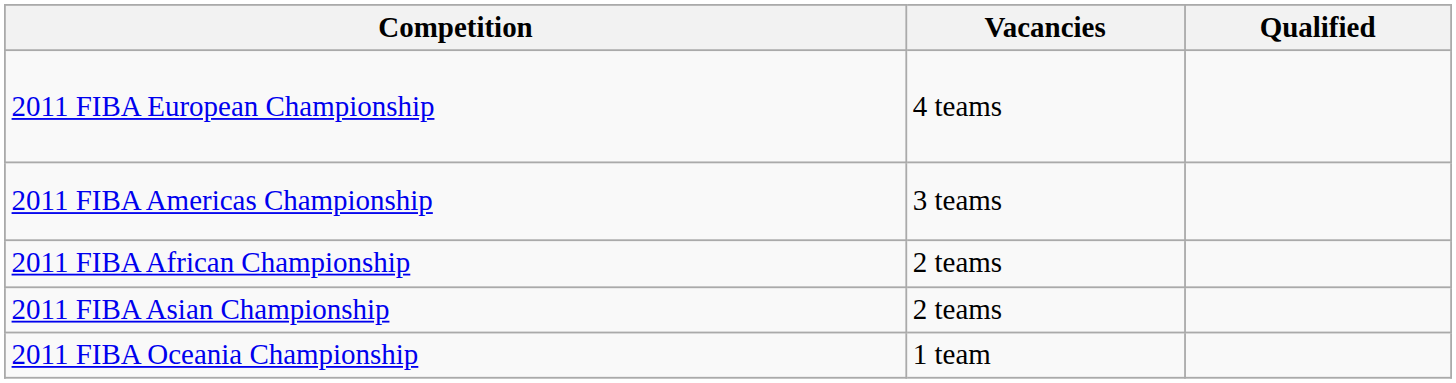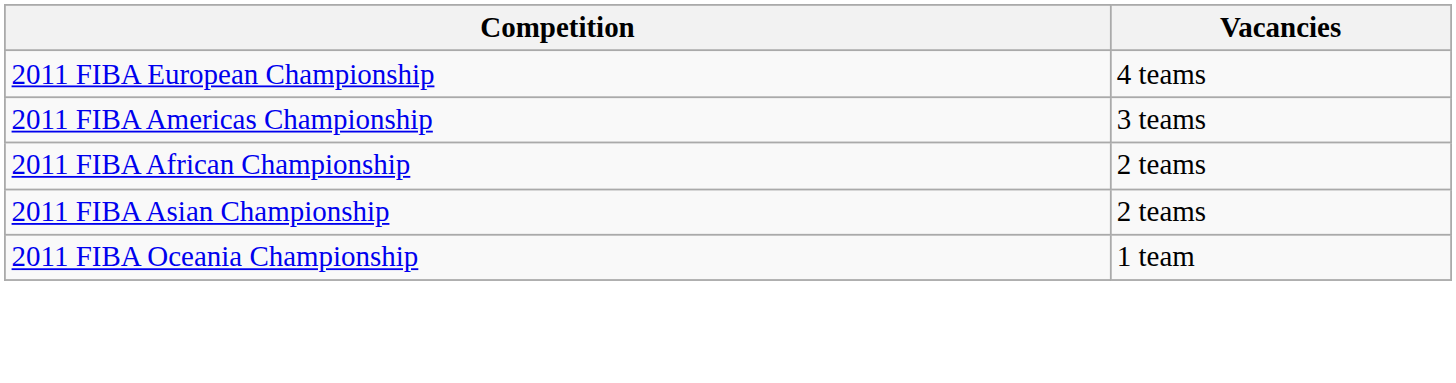- column: Qualified
